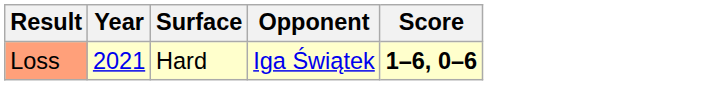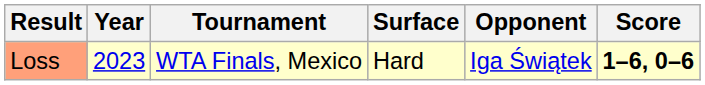+ column: Tournament | WTA Finals, Mexico
Loss | Year: 2021 -> 2023
